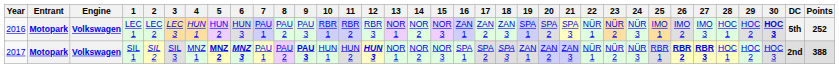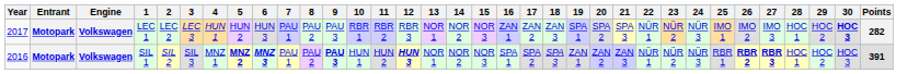- column: DC | 5th | 2nd
LEC 1 | Year: 2016 -> 2017
LEC 1 | Points: 252 -> 282
SIL 1 | Year: 2017 -> 2016
SIL 1 | Points: 388 -> 391
